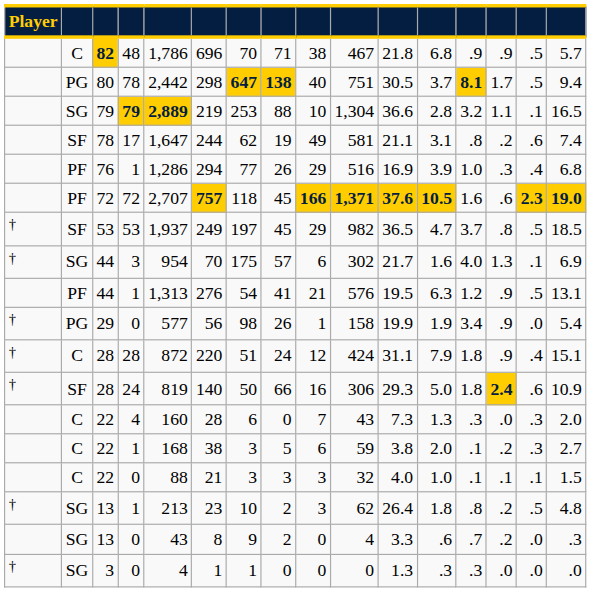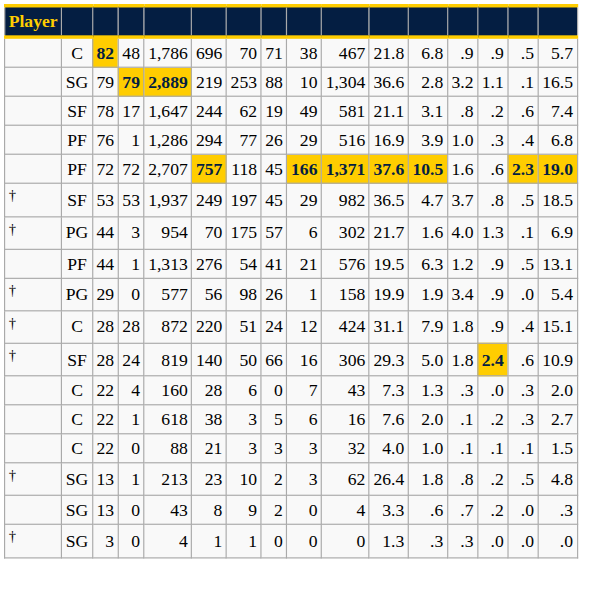- row: PG | 80 | 78 | 2,442 | 298 | 647 | 138 | 40 | 751 | 30.5 | 3.7 | 8.1 | 1.7 | .5 | 9.4
44 / 3 | column 2: SG -> PG
22 / 1 | column 5: 168 -> 618
22 / 1 | column 10: 59 -> 16
22 / 1 | column 11: 3.8 -> 7.6
